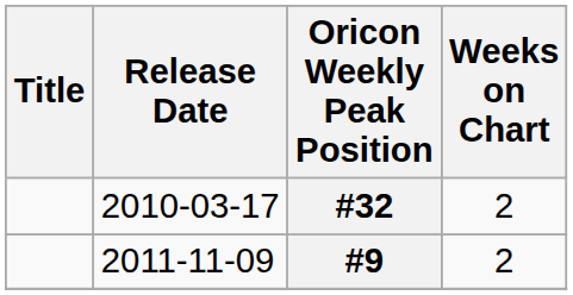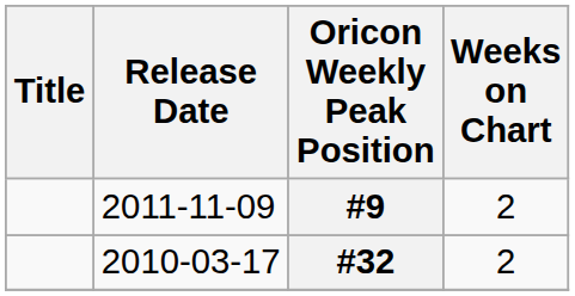rows swapped: #32 <-> #9
